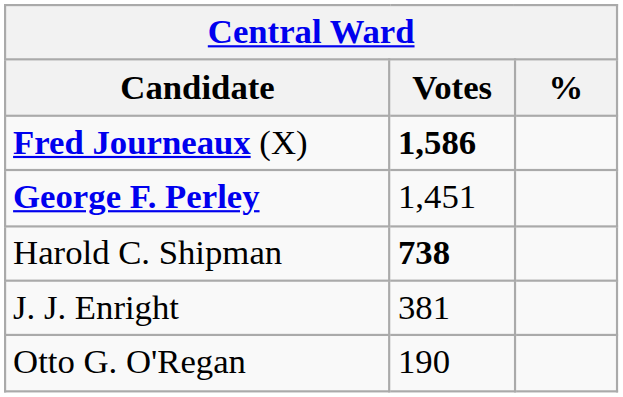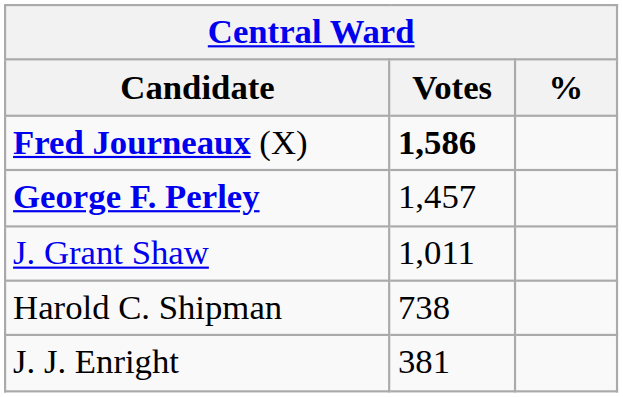George F. Perley | Votes: 1,451 -> 1,457
+ row: J. Grant Shaw | 1,011
Harold C. Shipman | Votes: bold -> normal
- row: Otto G. O'Regan | 190
